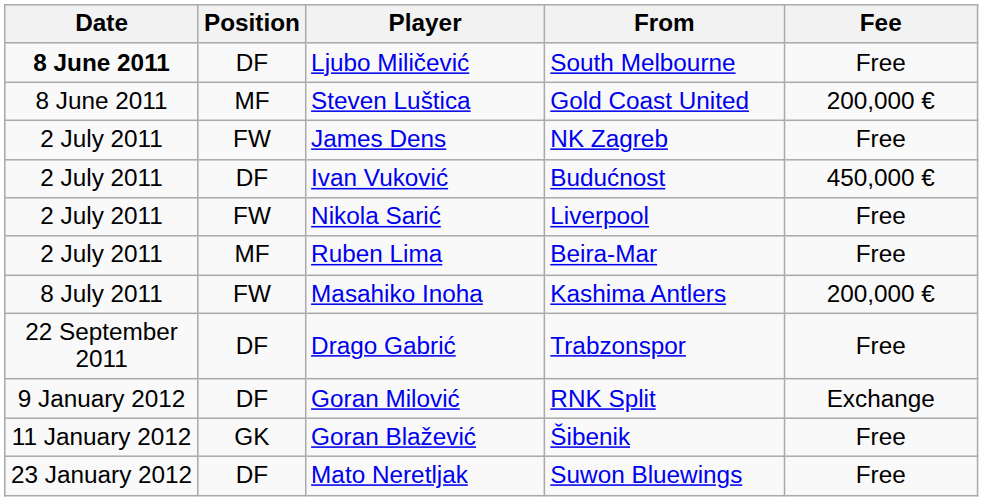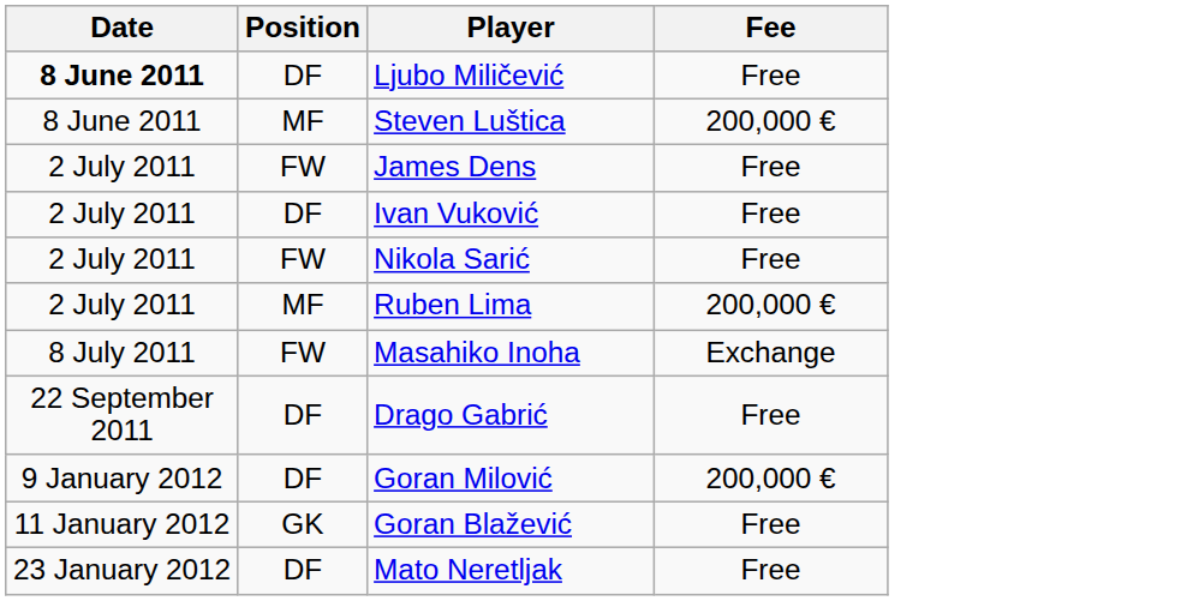- column: From | South Melbourne | Gold Coast United | NK Zagreb | Budućnost | Liverpool | Beira-Mar | Kashima Antlers | Trabzonspor | RNK Split | Šibenik | Suwon Bluewings
Ivan Vuković | Fee: 450,000 € -> Free
Ruben Lima | Fee: Free -> 200,000 €
Masahiko Inoha | Fee: 200,000 € -> Exchange
Goran Milović | Fee: Exchange -> 200,000 €
